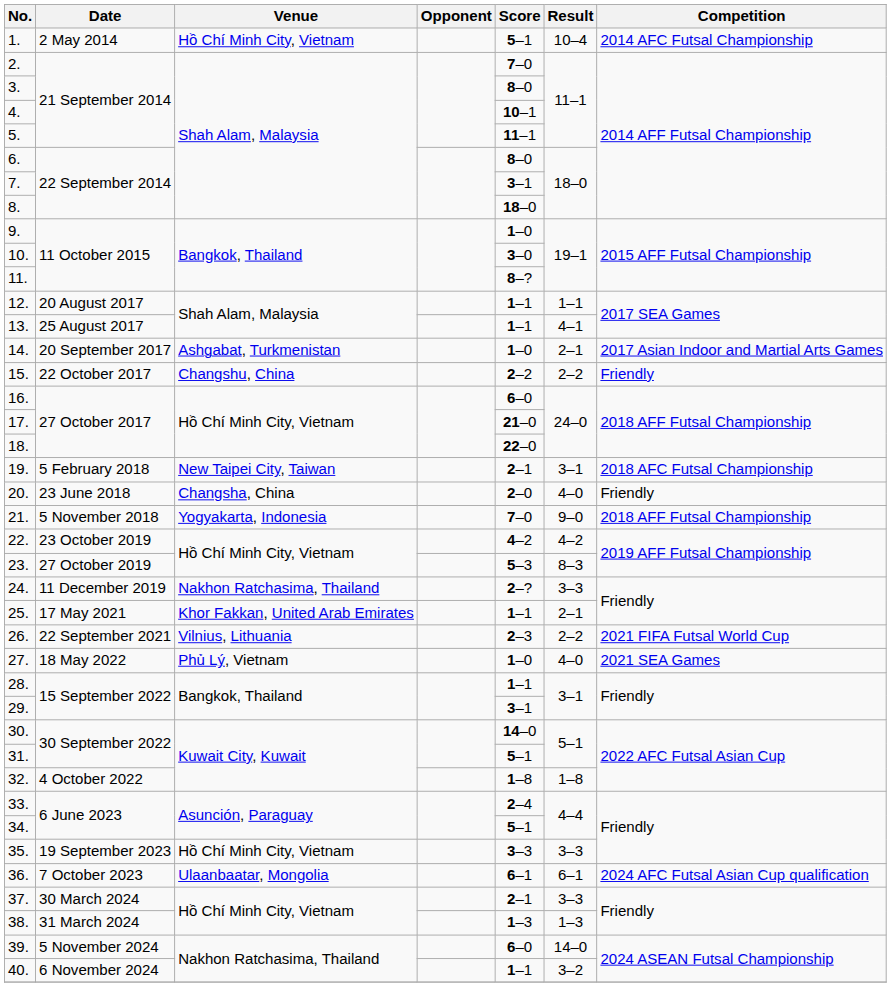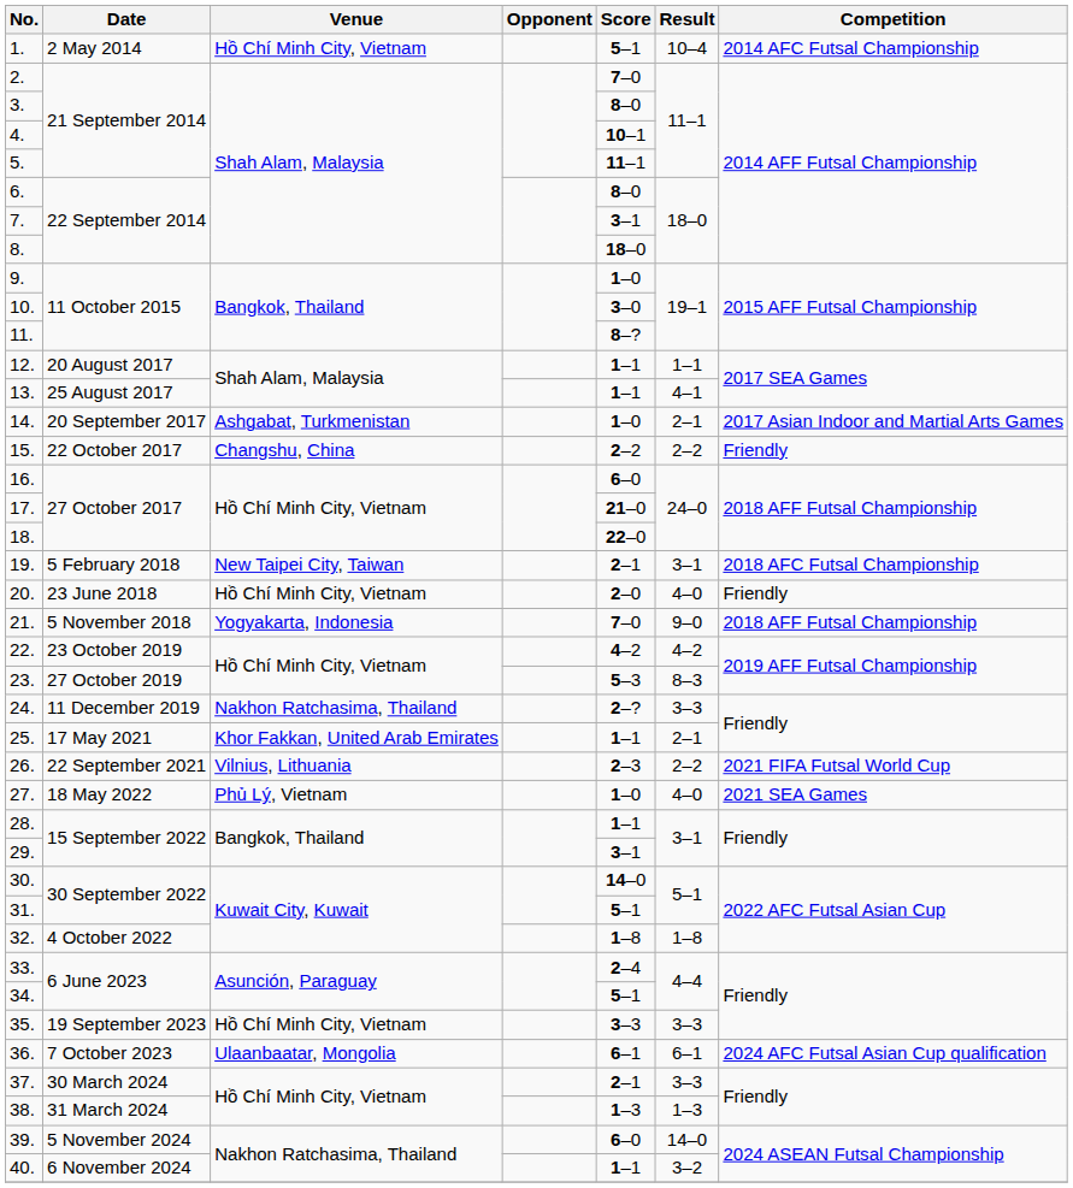20. | Venue: Changsha, China -> Hồ Chí Minh City, Vietnam
